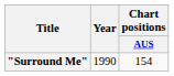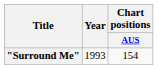"Surround Me" | Year: 1990 -> 1993
